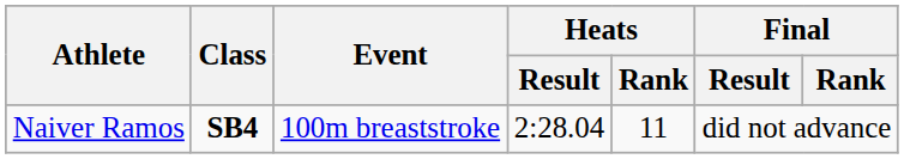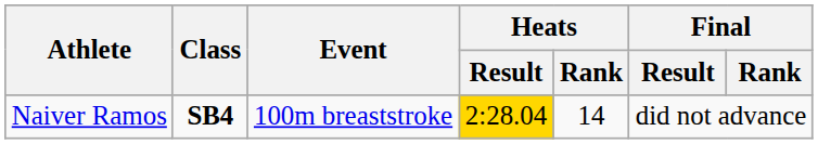Naiver Ramos | Heats / Result: no background -> gold background
Naiver Ramos | Heats / Rank: 11 -> 14
